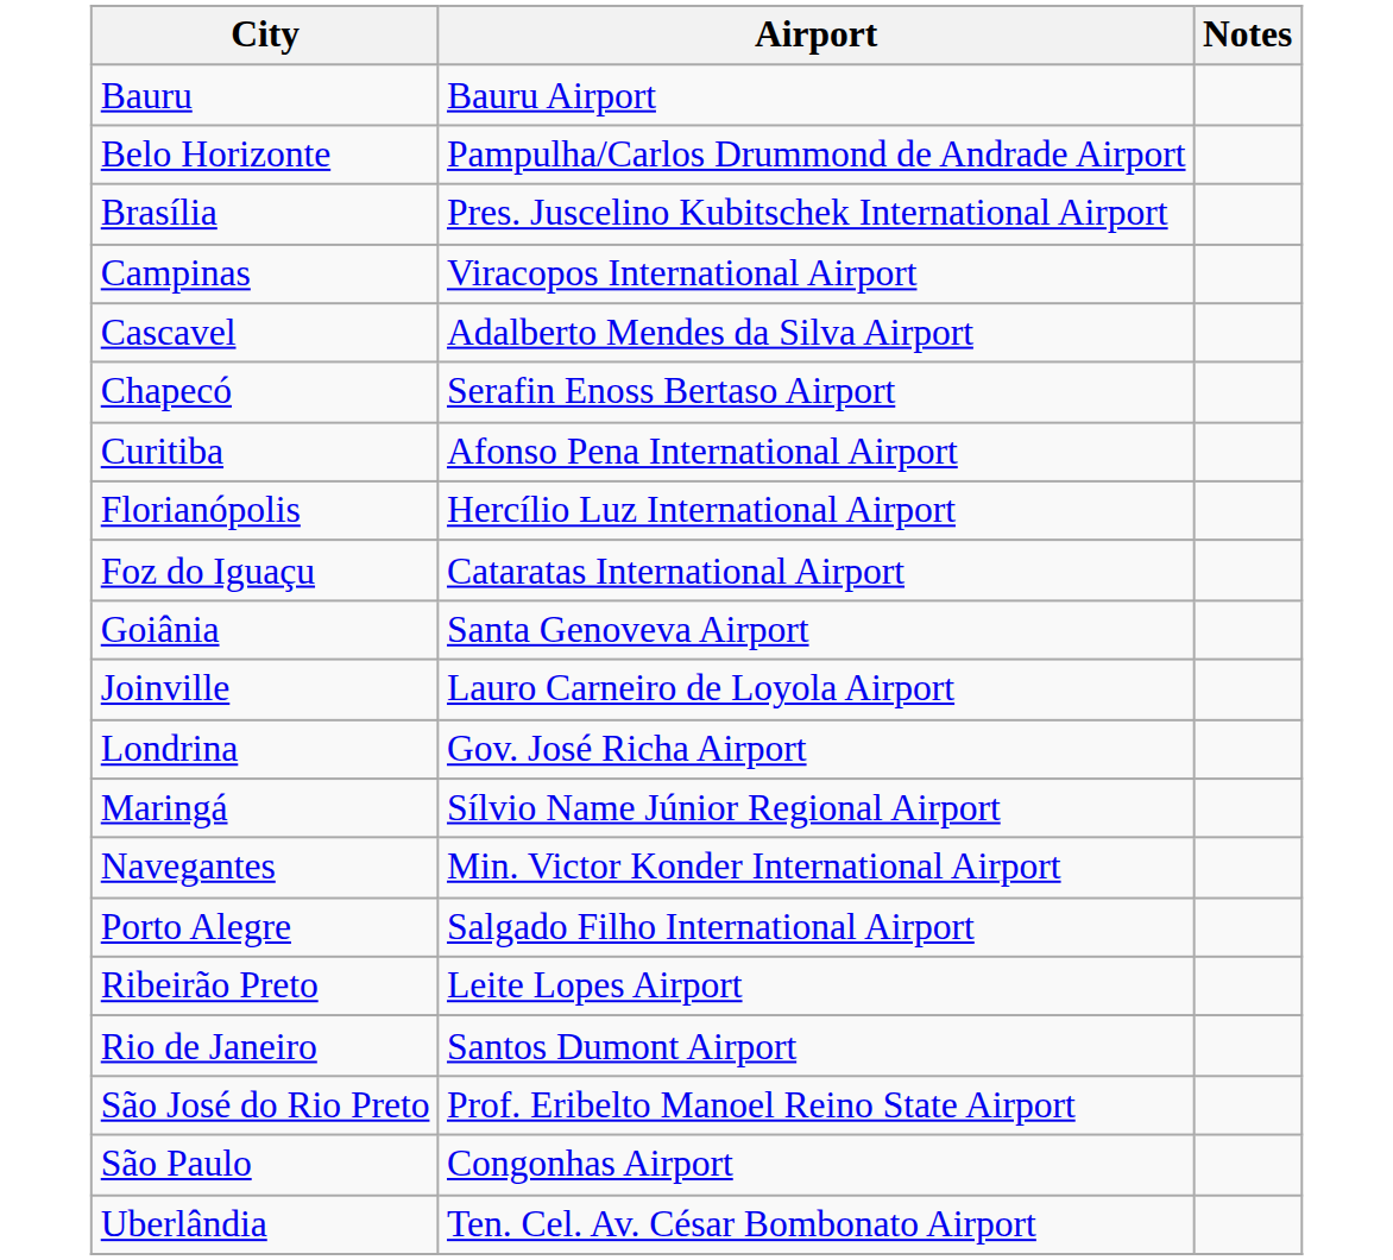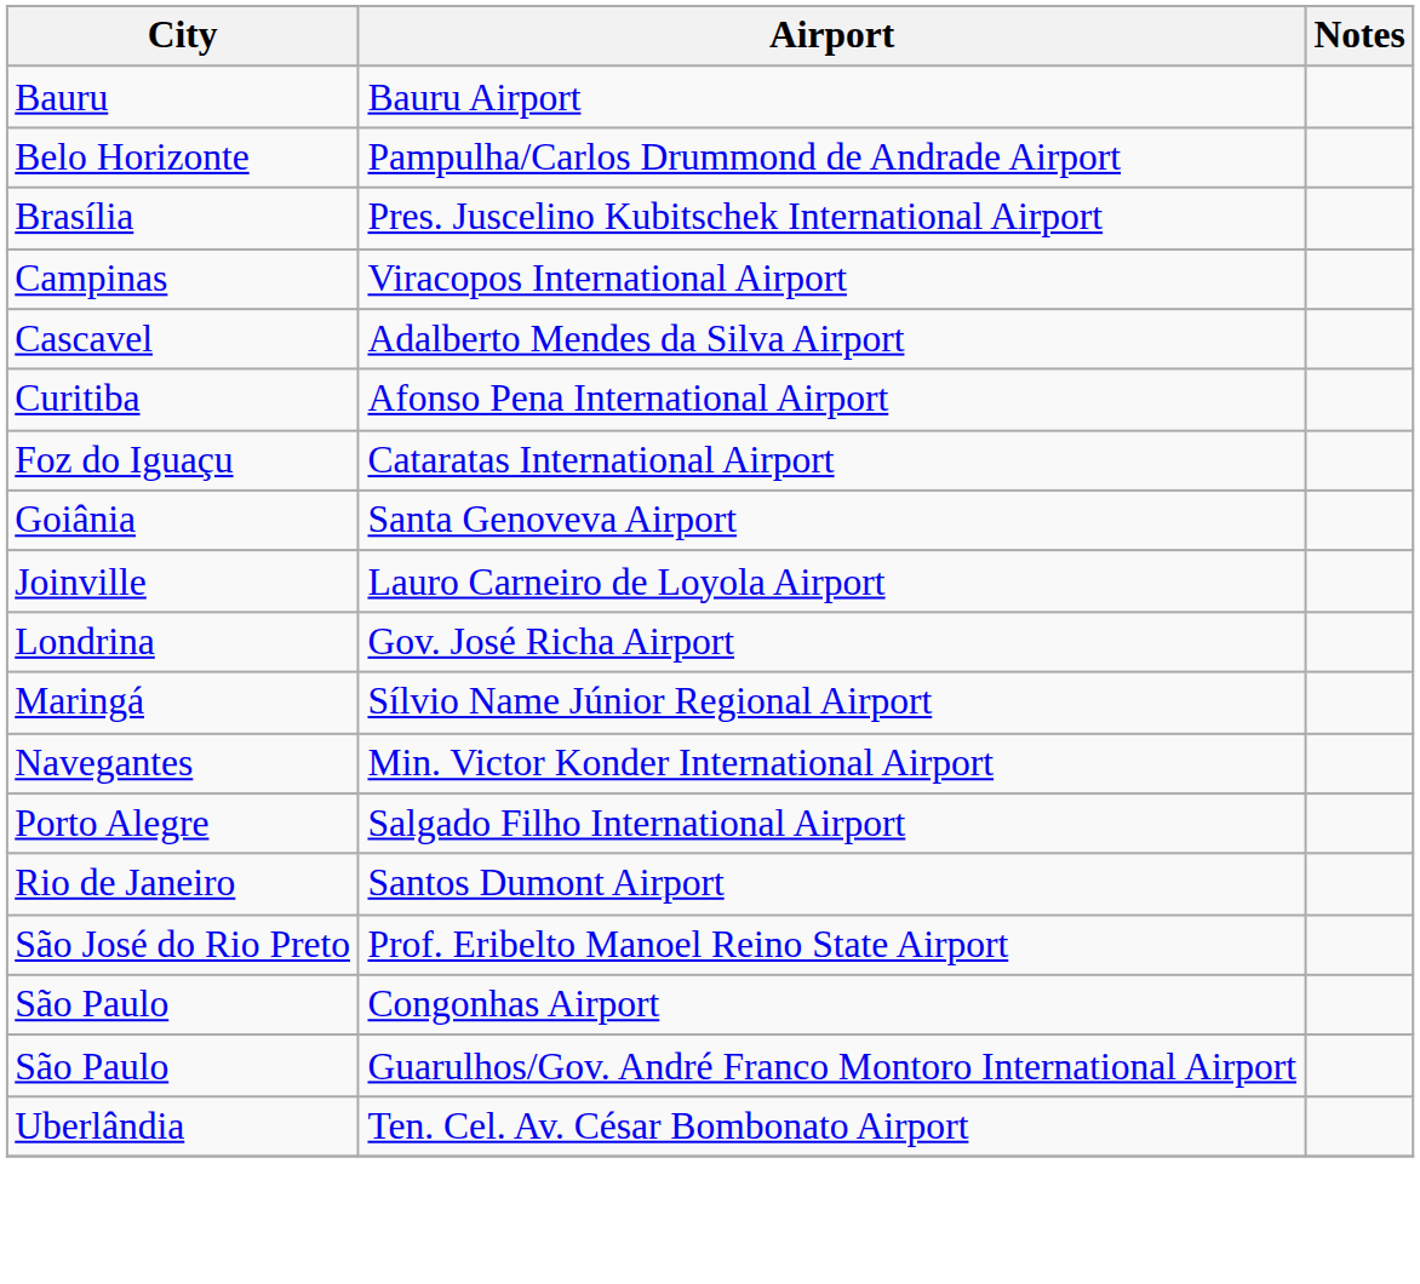- row: Chapecó | Serafin Enoss Bertaso Airport
- row: Florianópolis | Hercílio Luz International Airport
- row: Ribeirão Preto | Leite Lopes Airport
+ row: São Paulo | Guarulhos/Gov. André Franco Montoro International Airport
